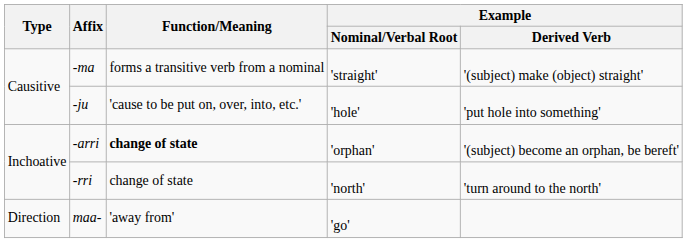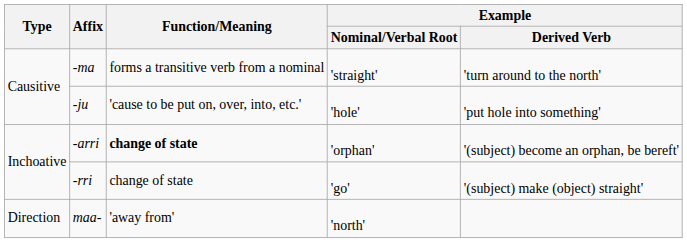-ma | Example / Derived Verb: '(subject) make (object) straight' -> 'turn around to the north'
-rri | Example / Nominal/Verbal Root: 'north' -> 'go'
-rri | Example / Derived Verb: 'turn around to the north' -> '(subject) make (object) straight'
maa- | Example / Nominal/Verbal Root: 'go' -> 'north'
